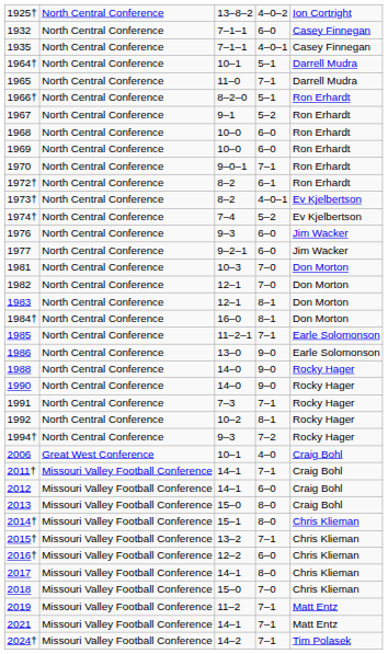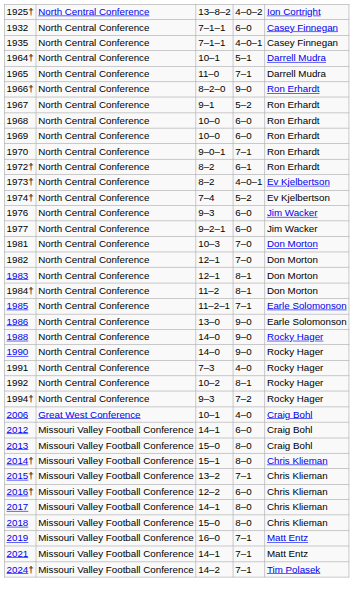1966† | column 4: 5–1 -> 9–0
1984† | column 3: 16–0 -> 11–2
1991 | column 4: 7–1 -> 4–0
- row: 2011† | Missouri Valley Football Conference | 14–1 | 7–1 | Craig Bohl
2018 | column 4: 7–0 -> 8–0
2019 | column 3: 11–2 -> 16–0
